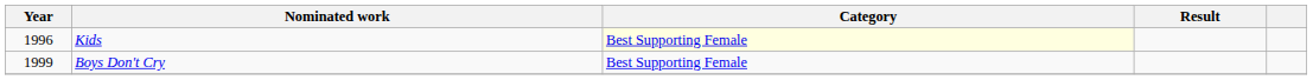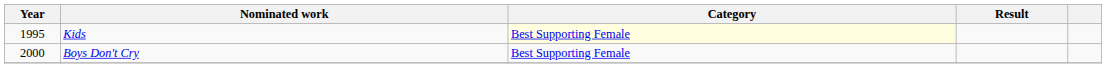Kids | Year: 1996 -> 1995
Boys Don't Cry | Year: 1999 -> 2000
